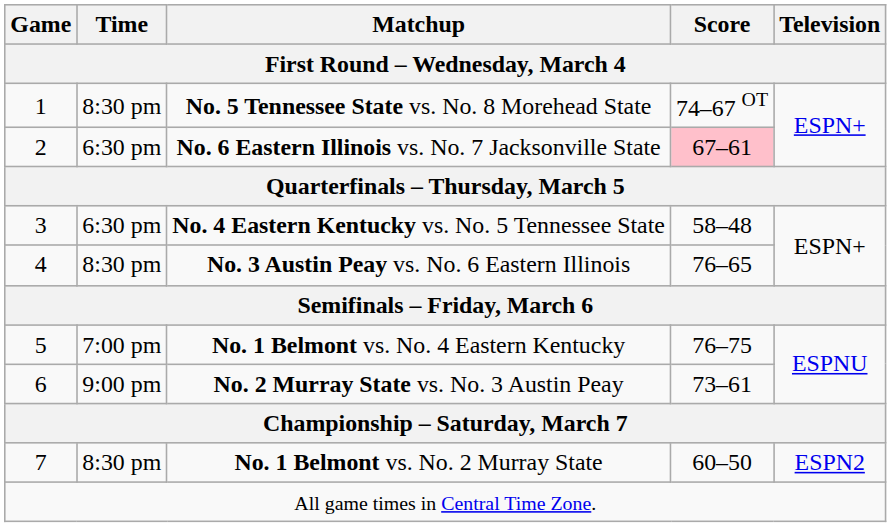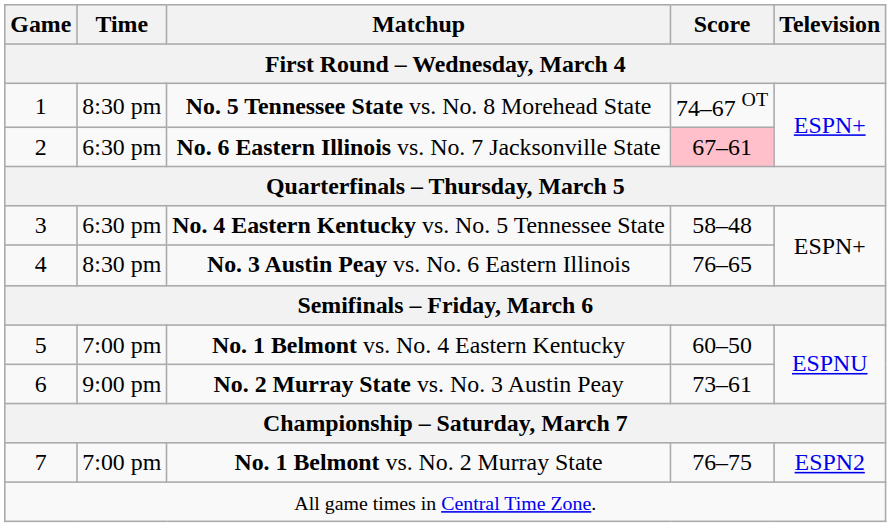No. 1 Belmont vs. No. 4 Eastern Kentucky | Score: 76–75 -> 60–50
No. 1 Belmont vs. No. 2 Murray State | Time: 8:30 pm -> 7:00 pm
No. 1 Belmont vs. No. 2 Murray State | Score: 60–50 -> 76–75
